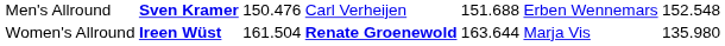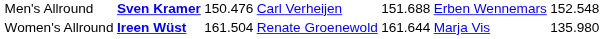Women's Allround | column 4: bold -> normal
Women's Allround | column 5: 163.644 -> 161.644
